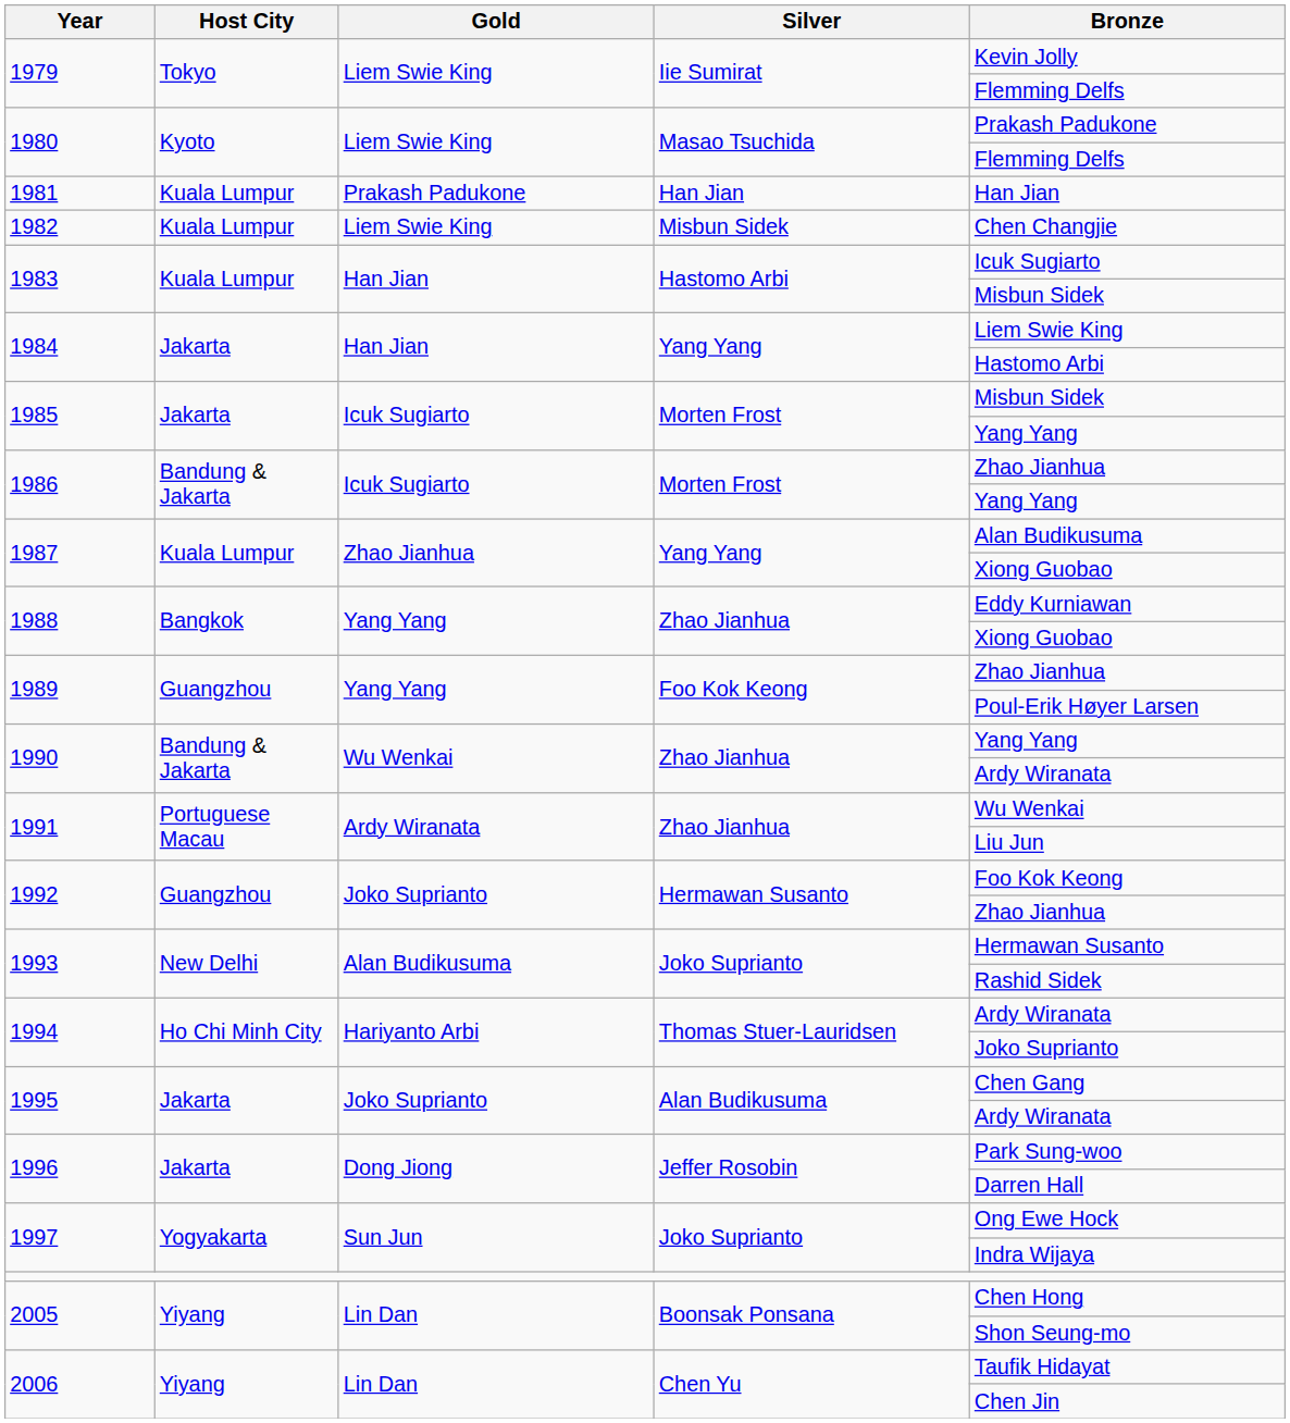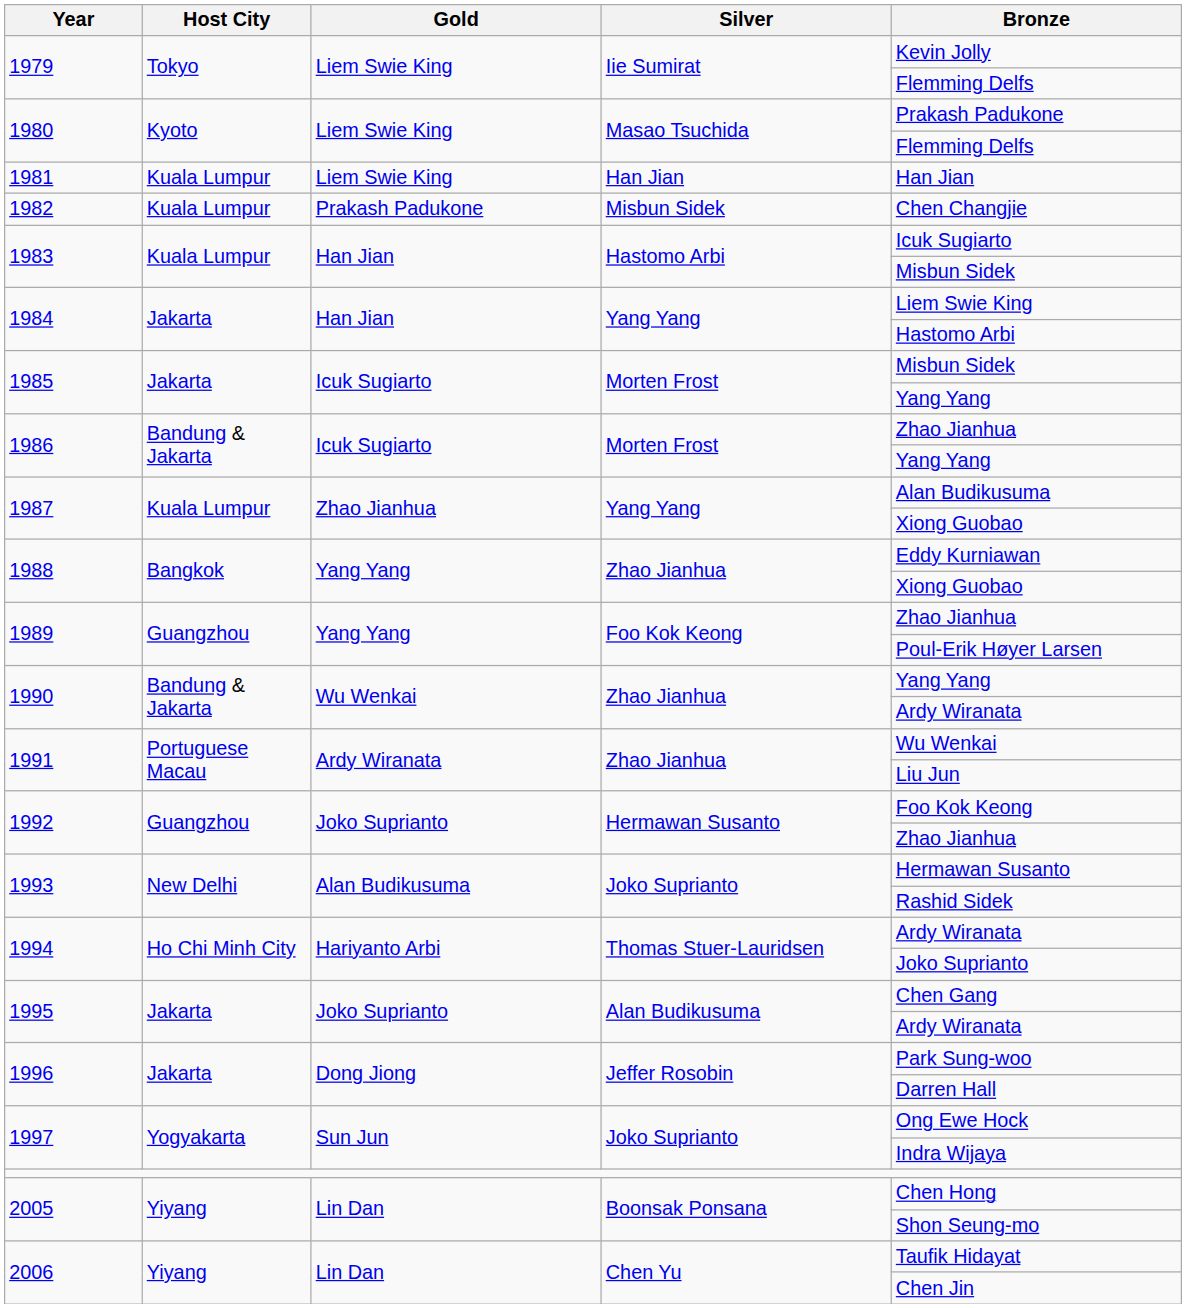1981 | Gold: Prakash Padukone -> Liem Swie King
1982 | Gold: Liem Swie King -> Prakash Padukone
